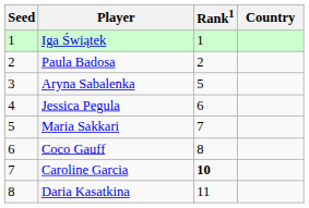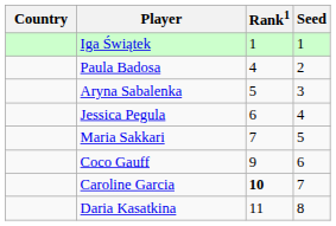columns swapped: Country <-> Seed
Paula Badosa | Rank1: 2 -> 4
Coco Gauff | Rank1: 8 -> 9
